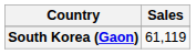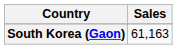South Korea (Gaon) | Sales: 61,119 -> 61,163
